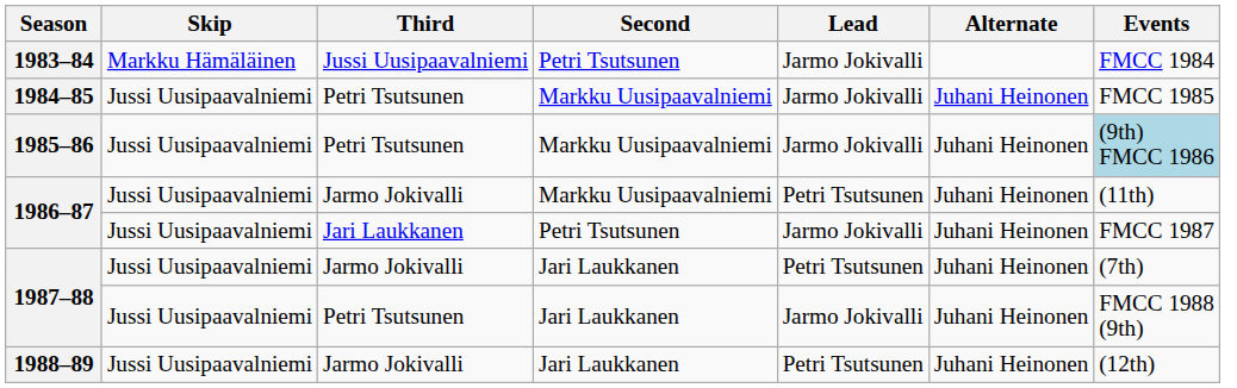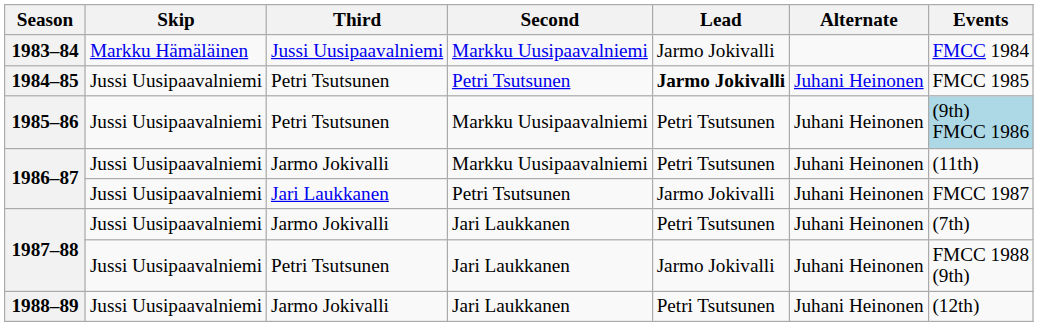1983–84 | Second: Petri Tsutsunen -> Markku Uusipaavalniemi
1984–85 | Second: Markku Uusipaavalniemi -> Petri Tsutsunen
1984–85 | Lead: normal -> bold
1985–86 | Lead: Jarmo Jokivalli -> Petri Tsutsunen
